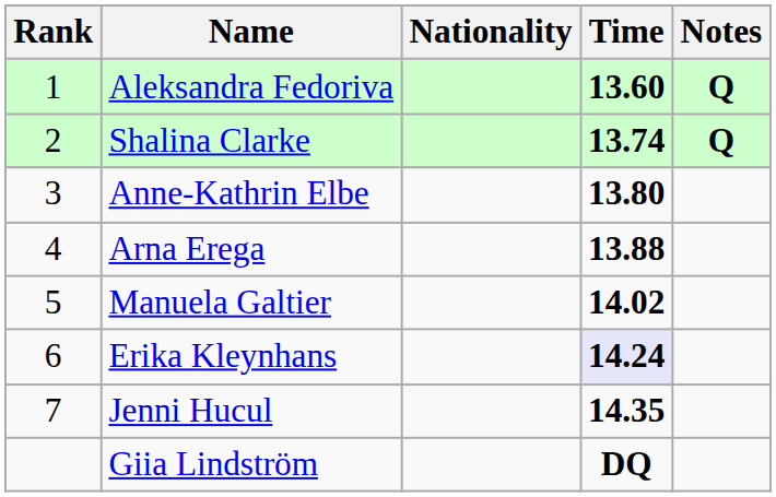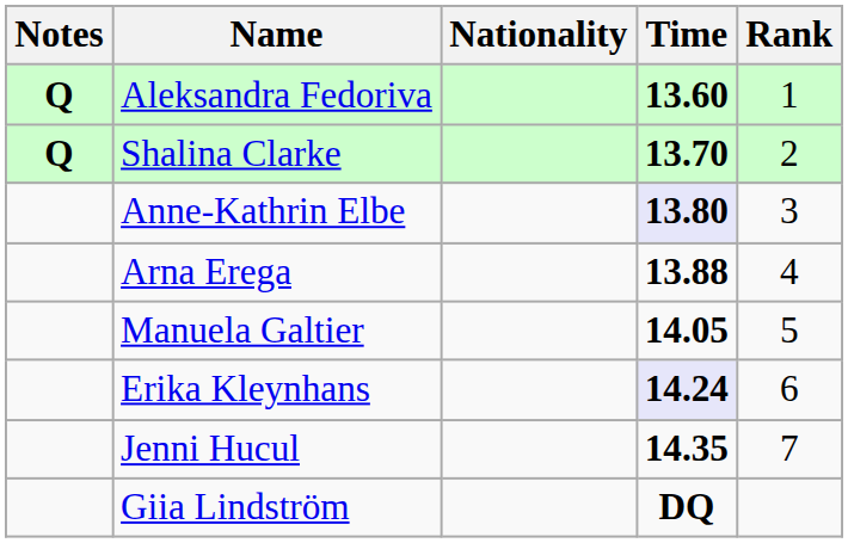columns swapped: Rank <-> Notes
Shalina Clarke | Time: 13.74 -> 13.70
Anne-Kathrin Elbe | Time: no background -> lavender background
Manuela Galtier | Time: 14.02 -> 14.05
